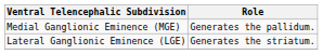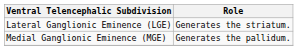rows swapped: Lateral Ganglionic Eminence (LGE) <-> Medial Ganglionic Eminence (MGE)
